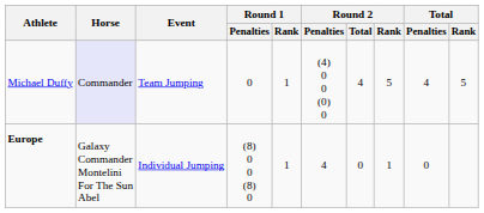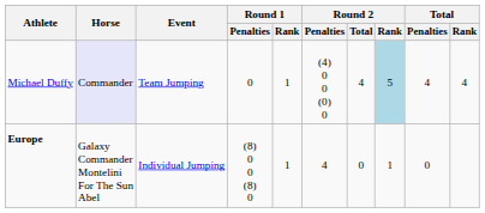Michael Duffy | Round 2 / Rank: no background -> lightblue background
Michael Duffy | Total / Rank: 5 -> 4
